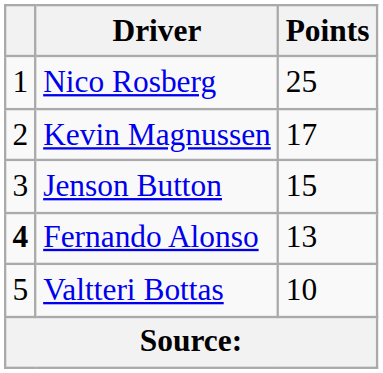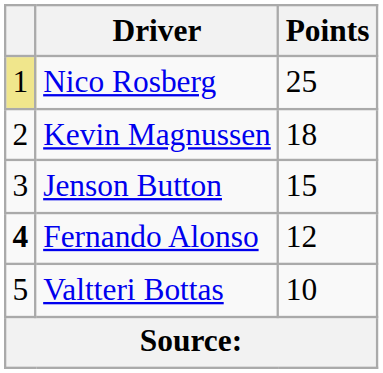Nico Rosberg | column 1: no background -> khaki background
Kevin Magnussen | Points: 17 -> 18
Fernando Alonso | Points: 13 -> 12
